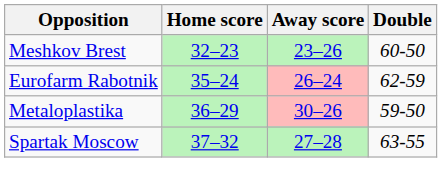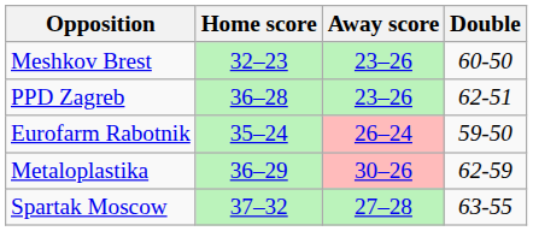+ row: PPD Zagreb | 36–28 | 23–26 | 62-51
Eurofarm Rabotnik | Double: 62-59 -> 59-50
Metaloplastika | Double: 59-50 -> 62-59
